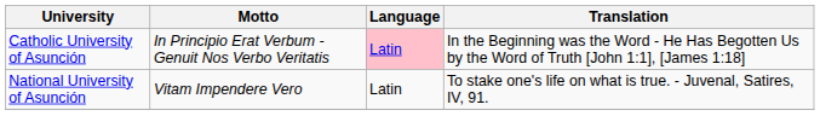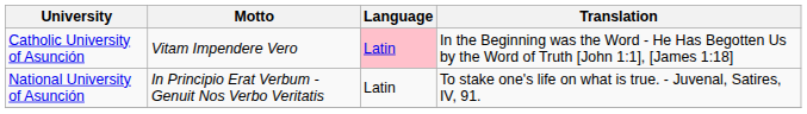Catholic University of Asunción | Motto: In Principio Erat Verbum - Genuit Nos Verbo Veritatis -> Vitam Impendere Vero
National University of Asunción | Motto: Vitam Impendere Vero -> In Principio Erat Verbum - Genuit Nos Verbo Veritatis
